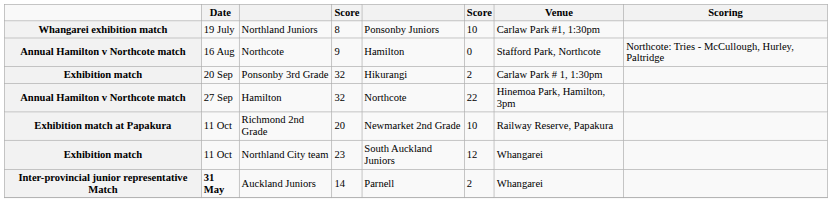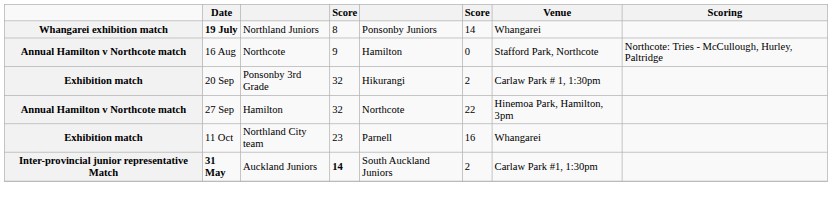Northland Juniors | Date: normal -> bold
Northland Juniors | column 6: 10 -> 14
Northland Juniors | Venue: Carlaw Park #1, 1:30pm -> Whangarei
- row: Exhibition match at Papakura | 11 Oct | Richmond 2nd Grade | 20 | Newmarket 2nd Grade | 10 | Railway Reserve, Papakura
Northland City team | column 5: South Auckland Juniors -> Parnell
Northland City team | column 6: 12 -> 16
Auckland Juniors | column 4: normal -> bold
Auckland Juniors | column 5: Parnell -> South Auckland Juniors
Auckland Juniors | Venue: Whangarei -> Carlaw Park #1, 1:30pm
